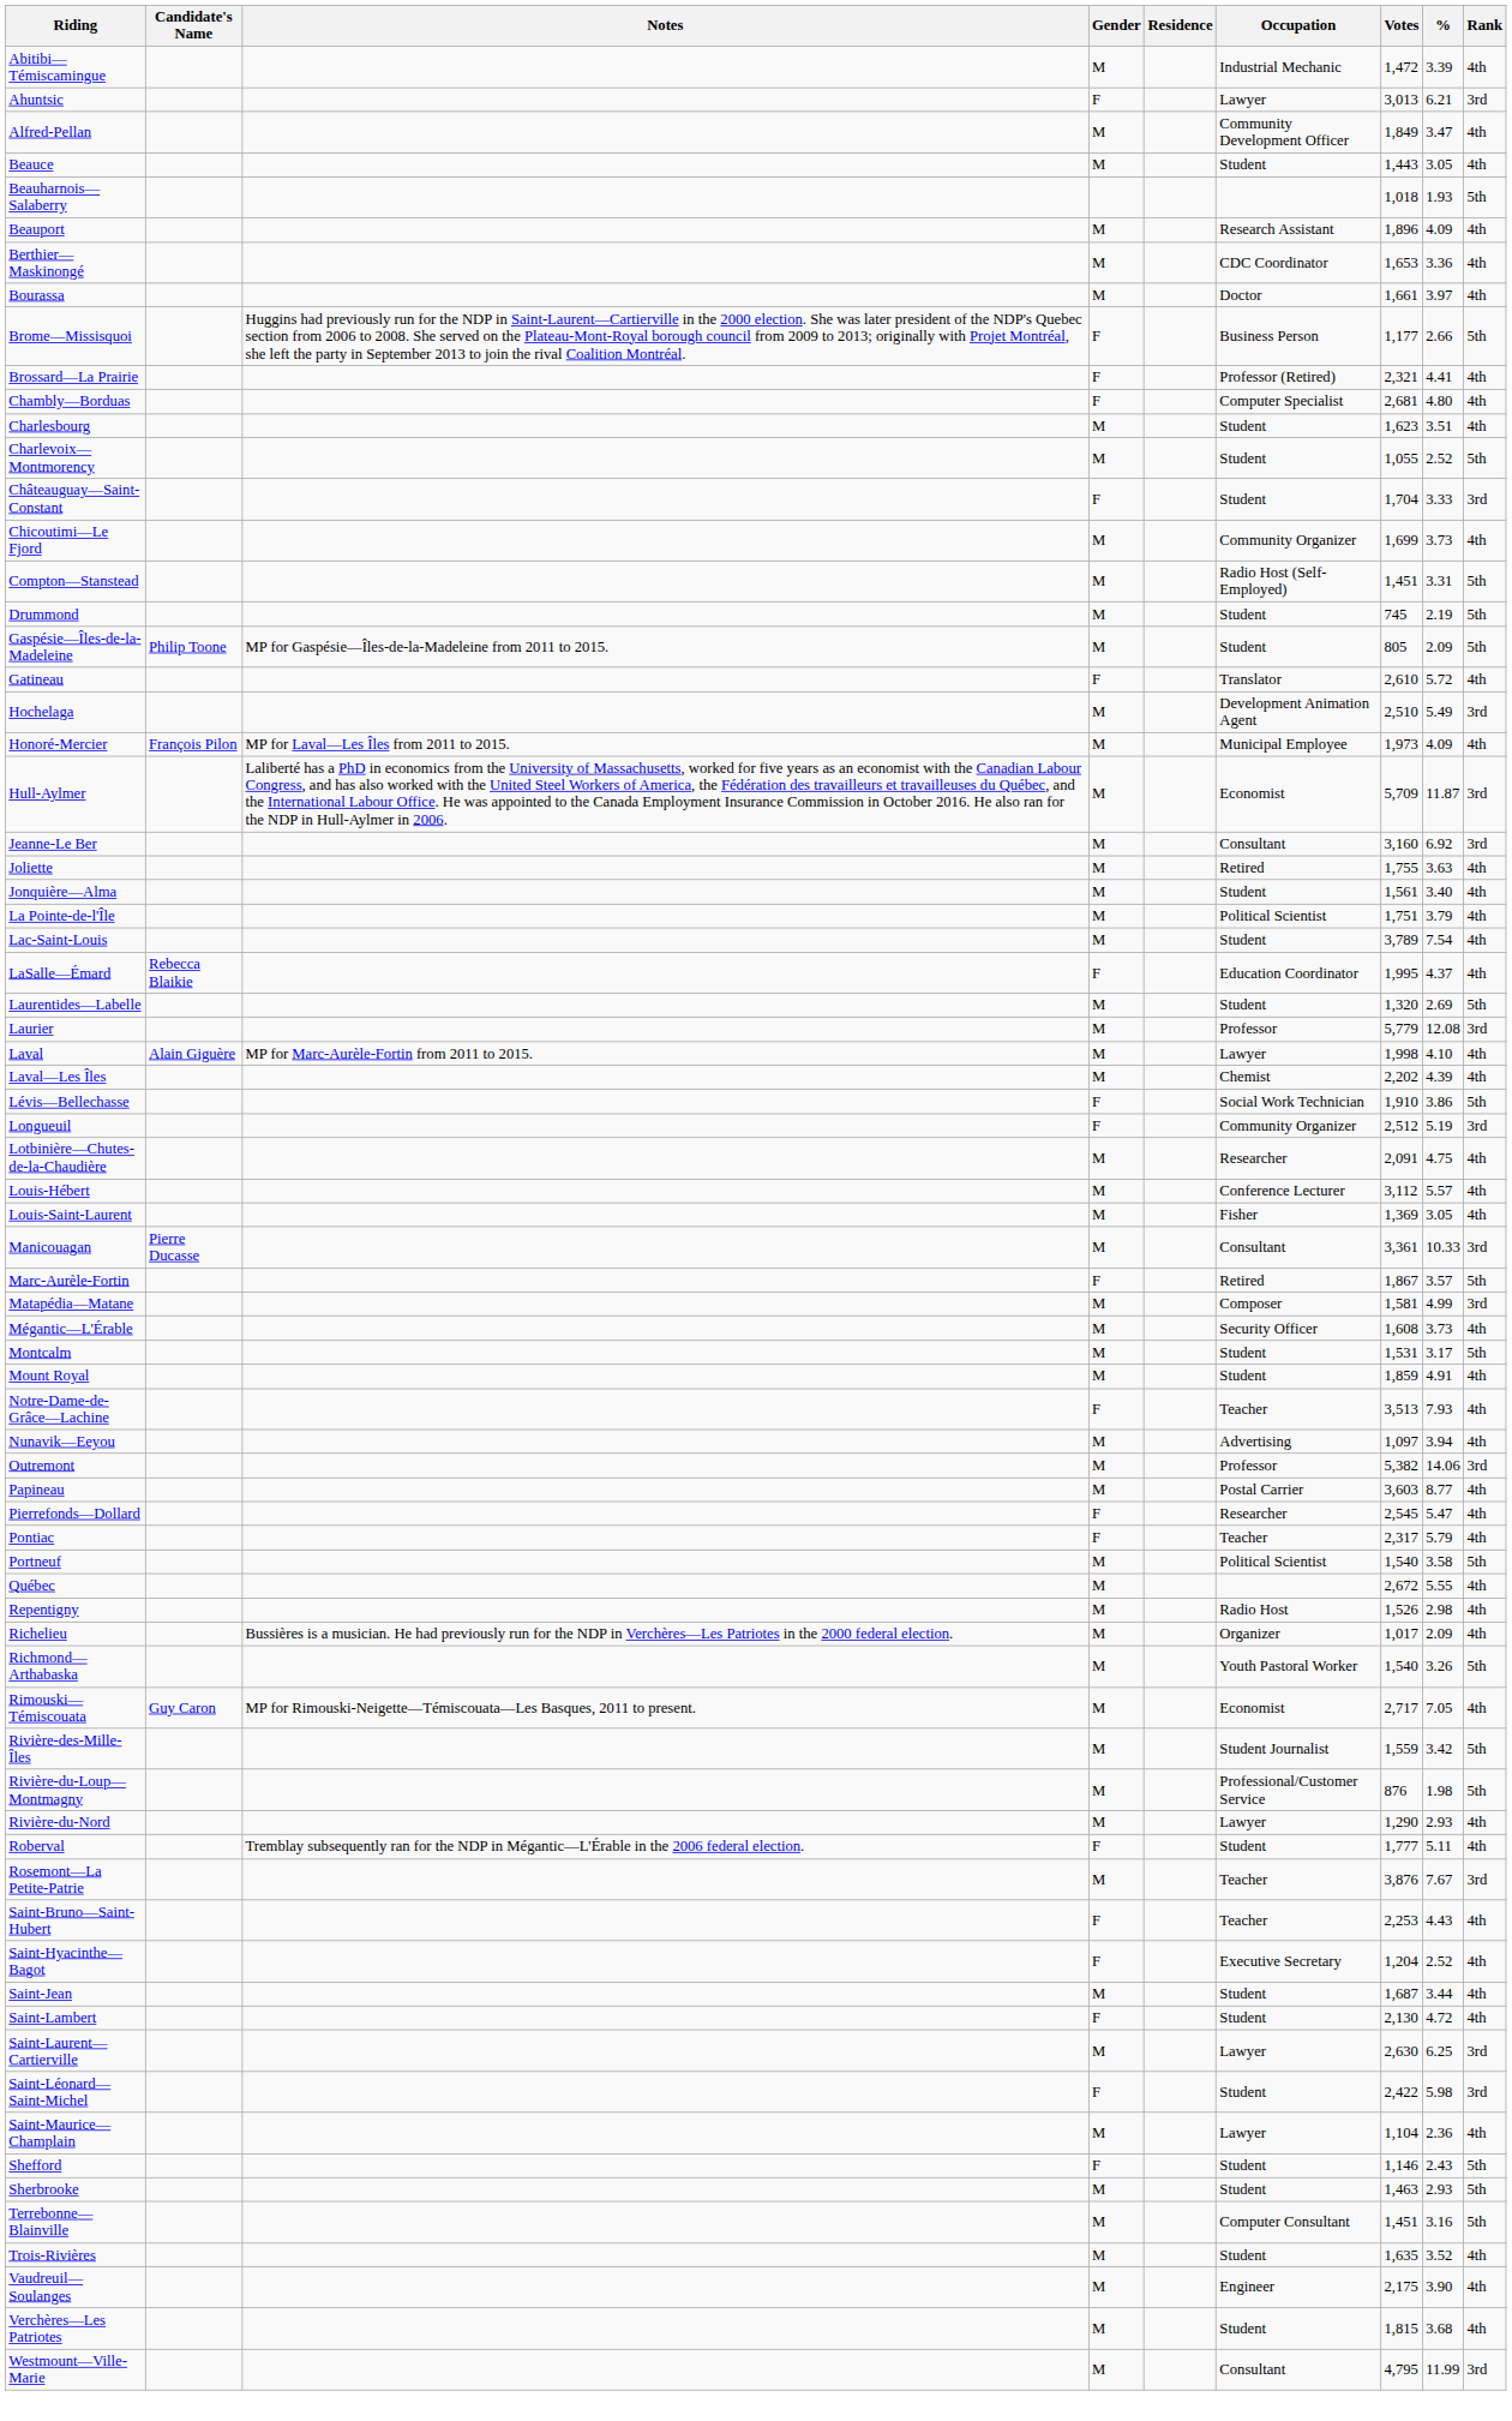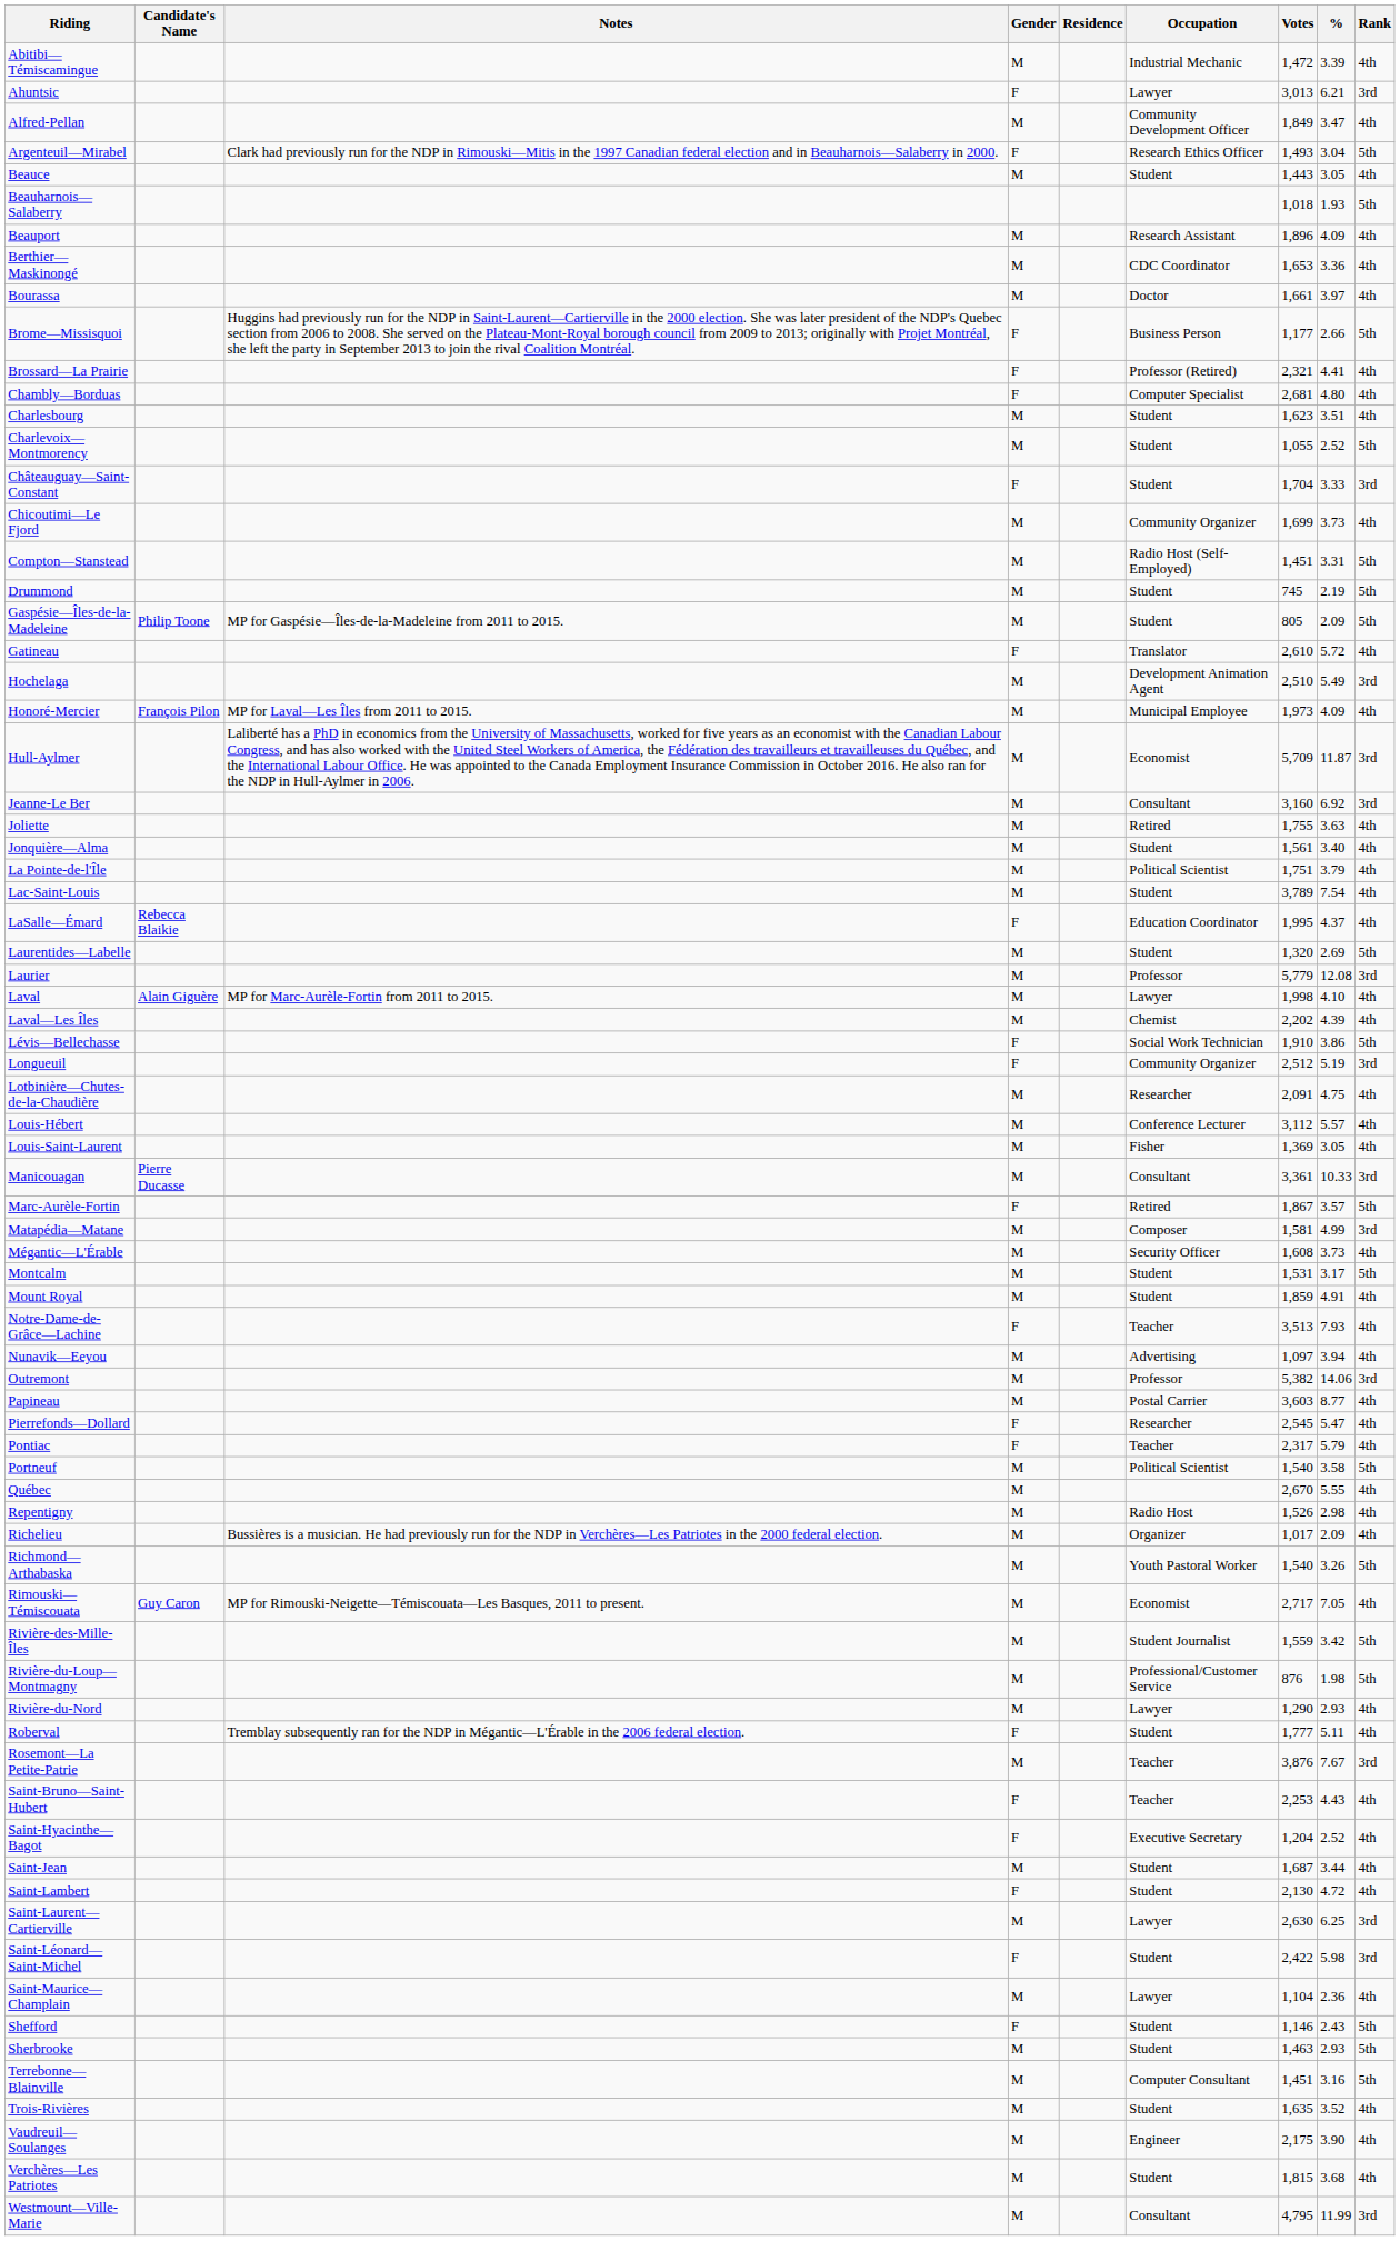+ row: Argenteuil—Mirabel | Clark had previously run for the NDP in Rimouski—Mitis in the 1997 Canadian federal election and in Beauharnois—Salaberry in 2000. | F | Research Ethics Officer | 1,493 | 3.04 | 5th
Québec | Votes: 2,672 -> 2,670
